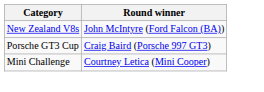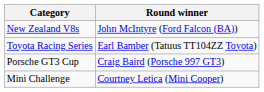+ row: Toyota Racing Series | Earl Bamber (Tatuus TT104ZZ Toyota)
